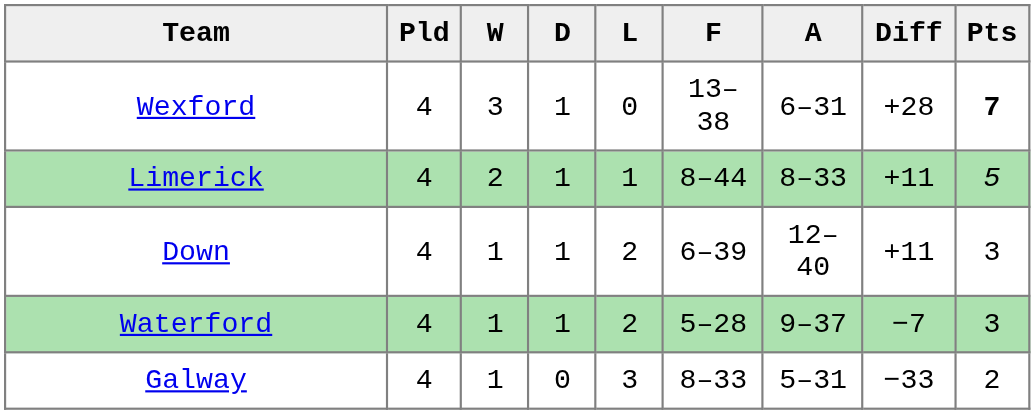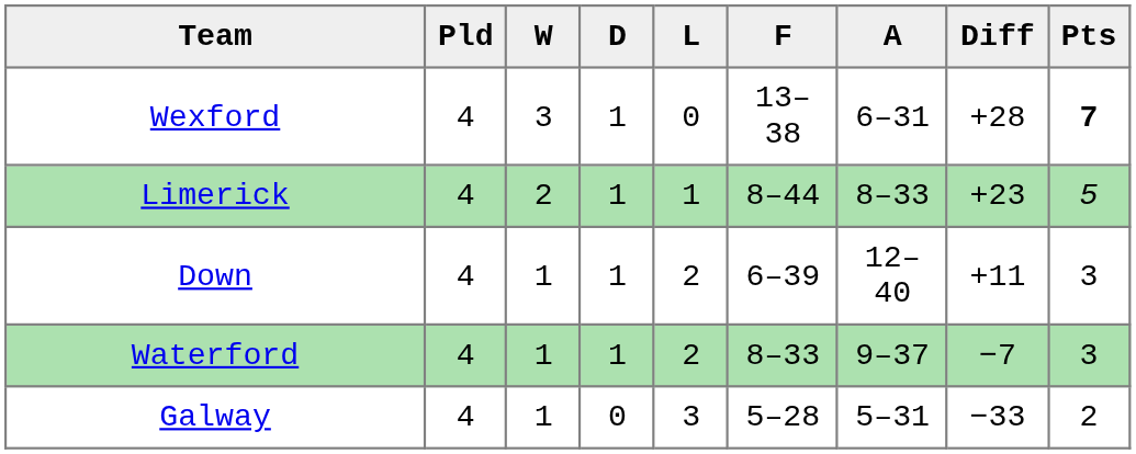Limerick | Diff: +11 -> +23
Waterford | F: 5–28 -> 8–33
Galway | F: 8–33 -> 5–28
